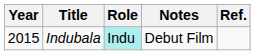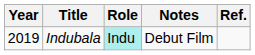Indubala | Year: 2015 -> 2019
